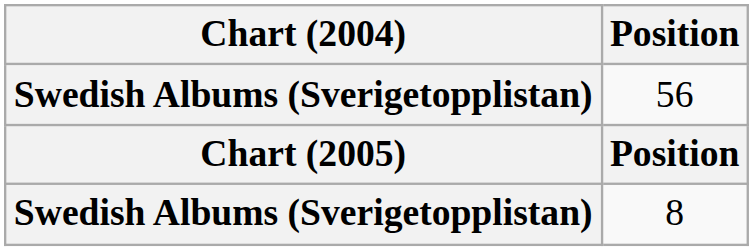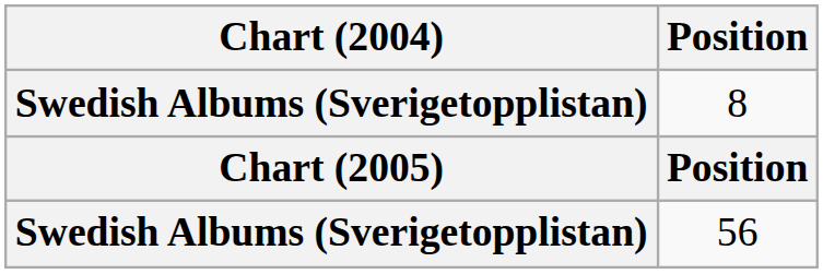rows swapped: 8 <-> 56
